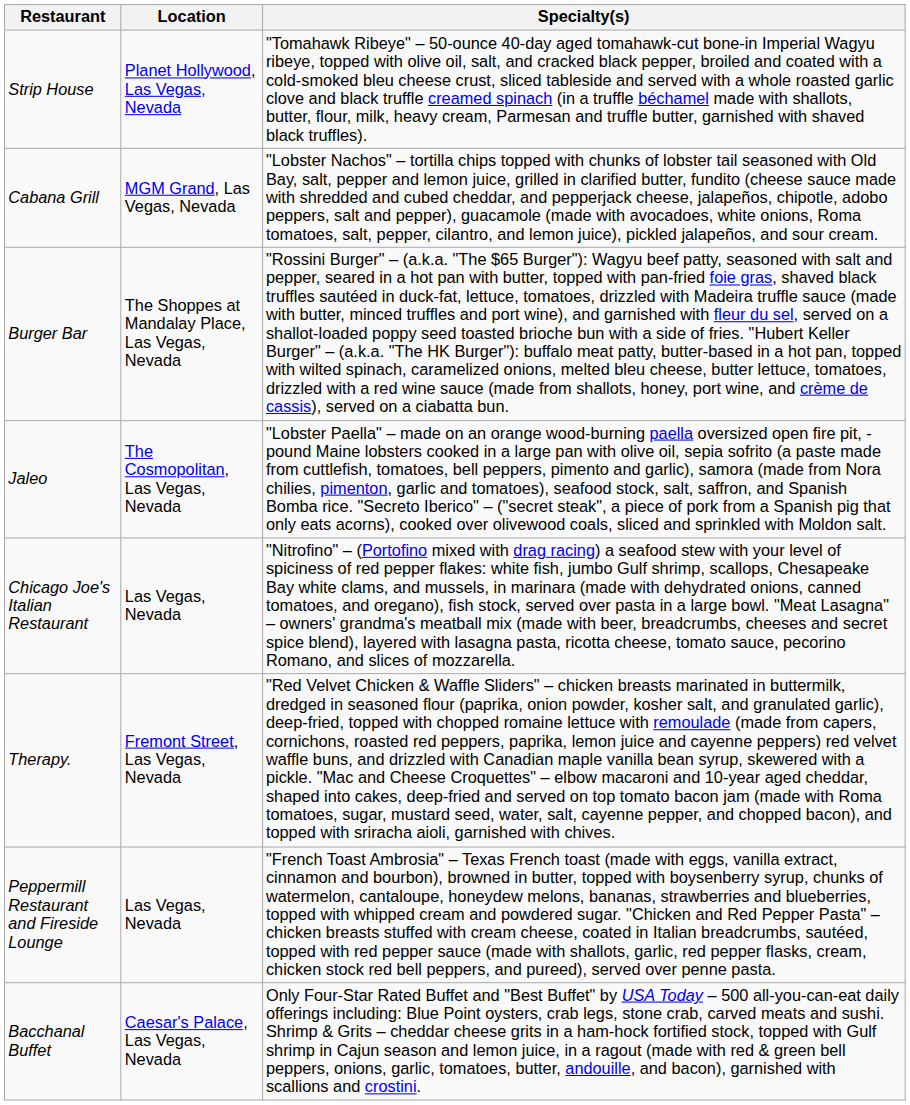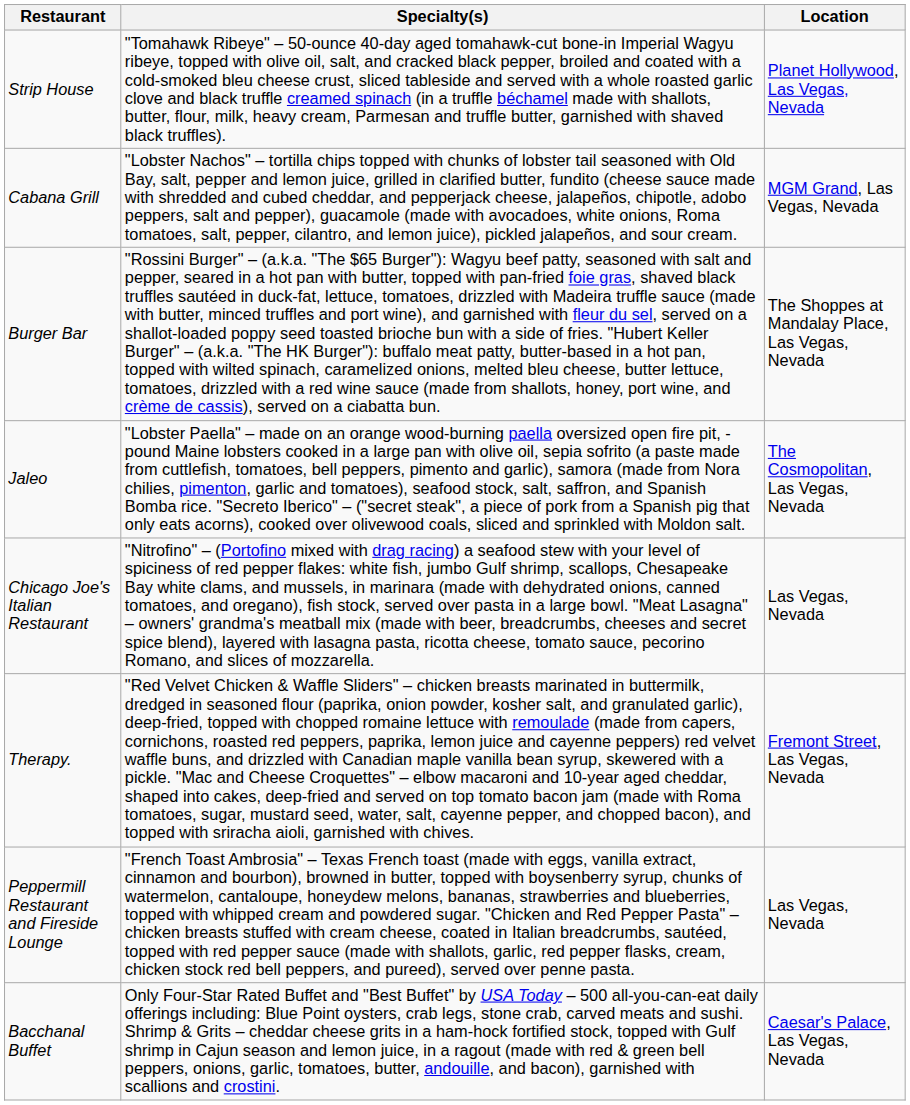columns swapped: Location <-> Specialty(s)
